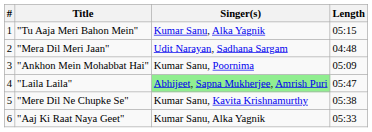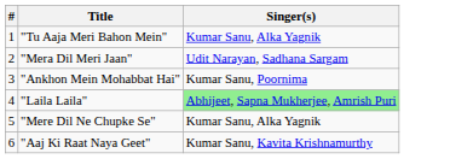- column: Length | 05:15 | 04:48 | 05:09 | 05:47 | 05:38 | 05:33
"Mere Dil Ne Chupke Se" | Singer(s): Kumar Sanu, Kavita Krishnamurthy -> Kumar Sanu, Alka Yagnik
"Aaj Ki Raat Naya Geet" | Singer(s): Kumar Sanu, Alka Yagnik -> Kumar Sanu, Kavita Krishnamurthy
